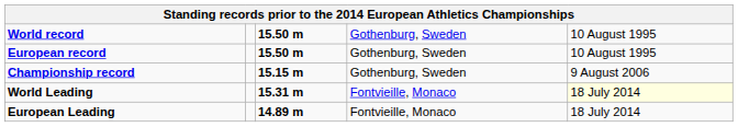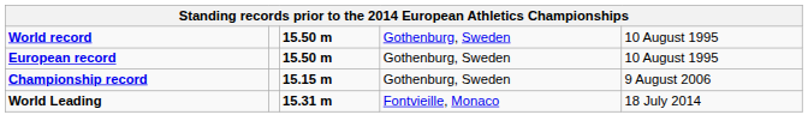World Leading | column 5: lightyellow background -> no background
- row: European Leading | 14.89 m | Fontvieille, Monaco | 18 July 2014
